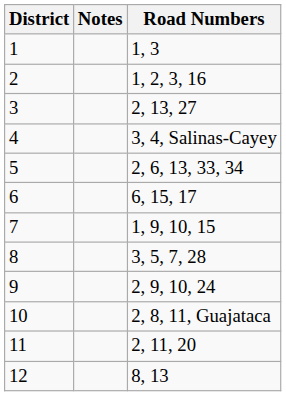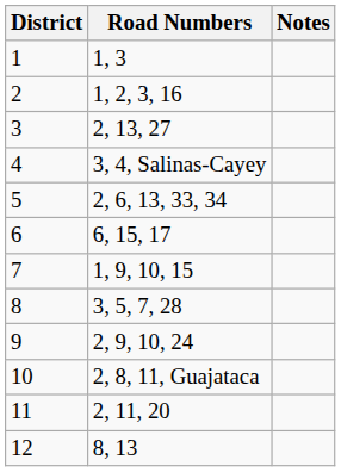columns swapped: Road Numbers <-> Notes
